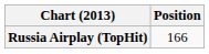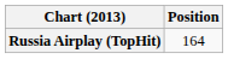Russia Airplay (TopHit) | Position: 166 -> 164
